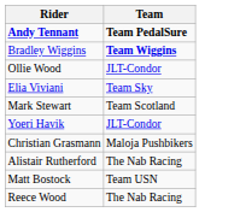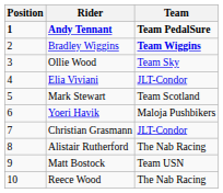+ column: Position | 1 | 2 | 3 | 4 | 5 | 6 | 7 | 8 | 9 | 10
Ollie Wood | Team: JLT-Condor -> Team Sky
Elia Viviani | Team: Team Sky -> JLT-Condor
Yoeri Havik | Team: JLT-Condor -> Maloja Pushbikers
Christian Grasmann | Team: Maloja Pushbikers -> JLT-Condor
